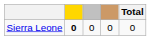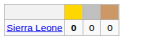- column: Total | 0
